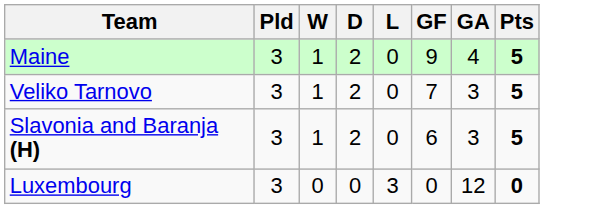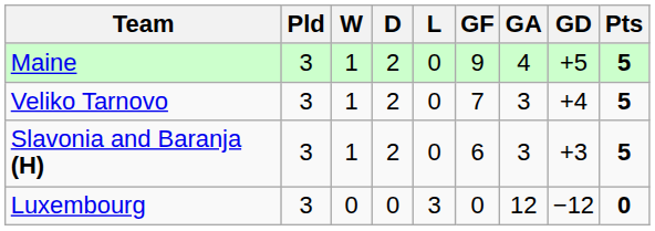+ column: GD | +5 | +4 | +3 | −12
